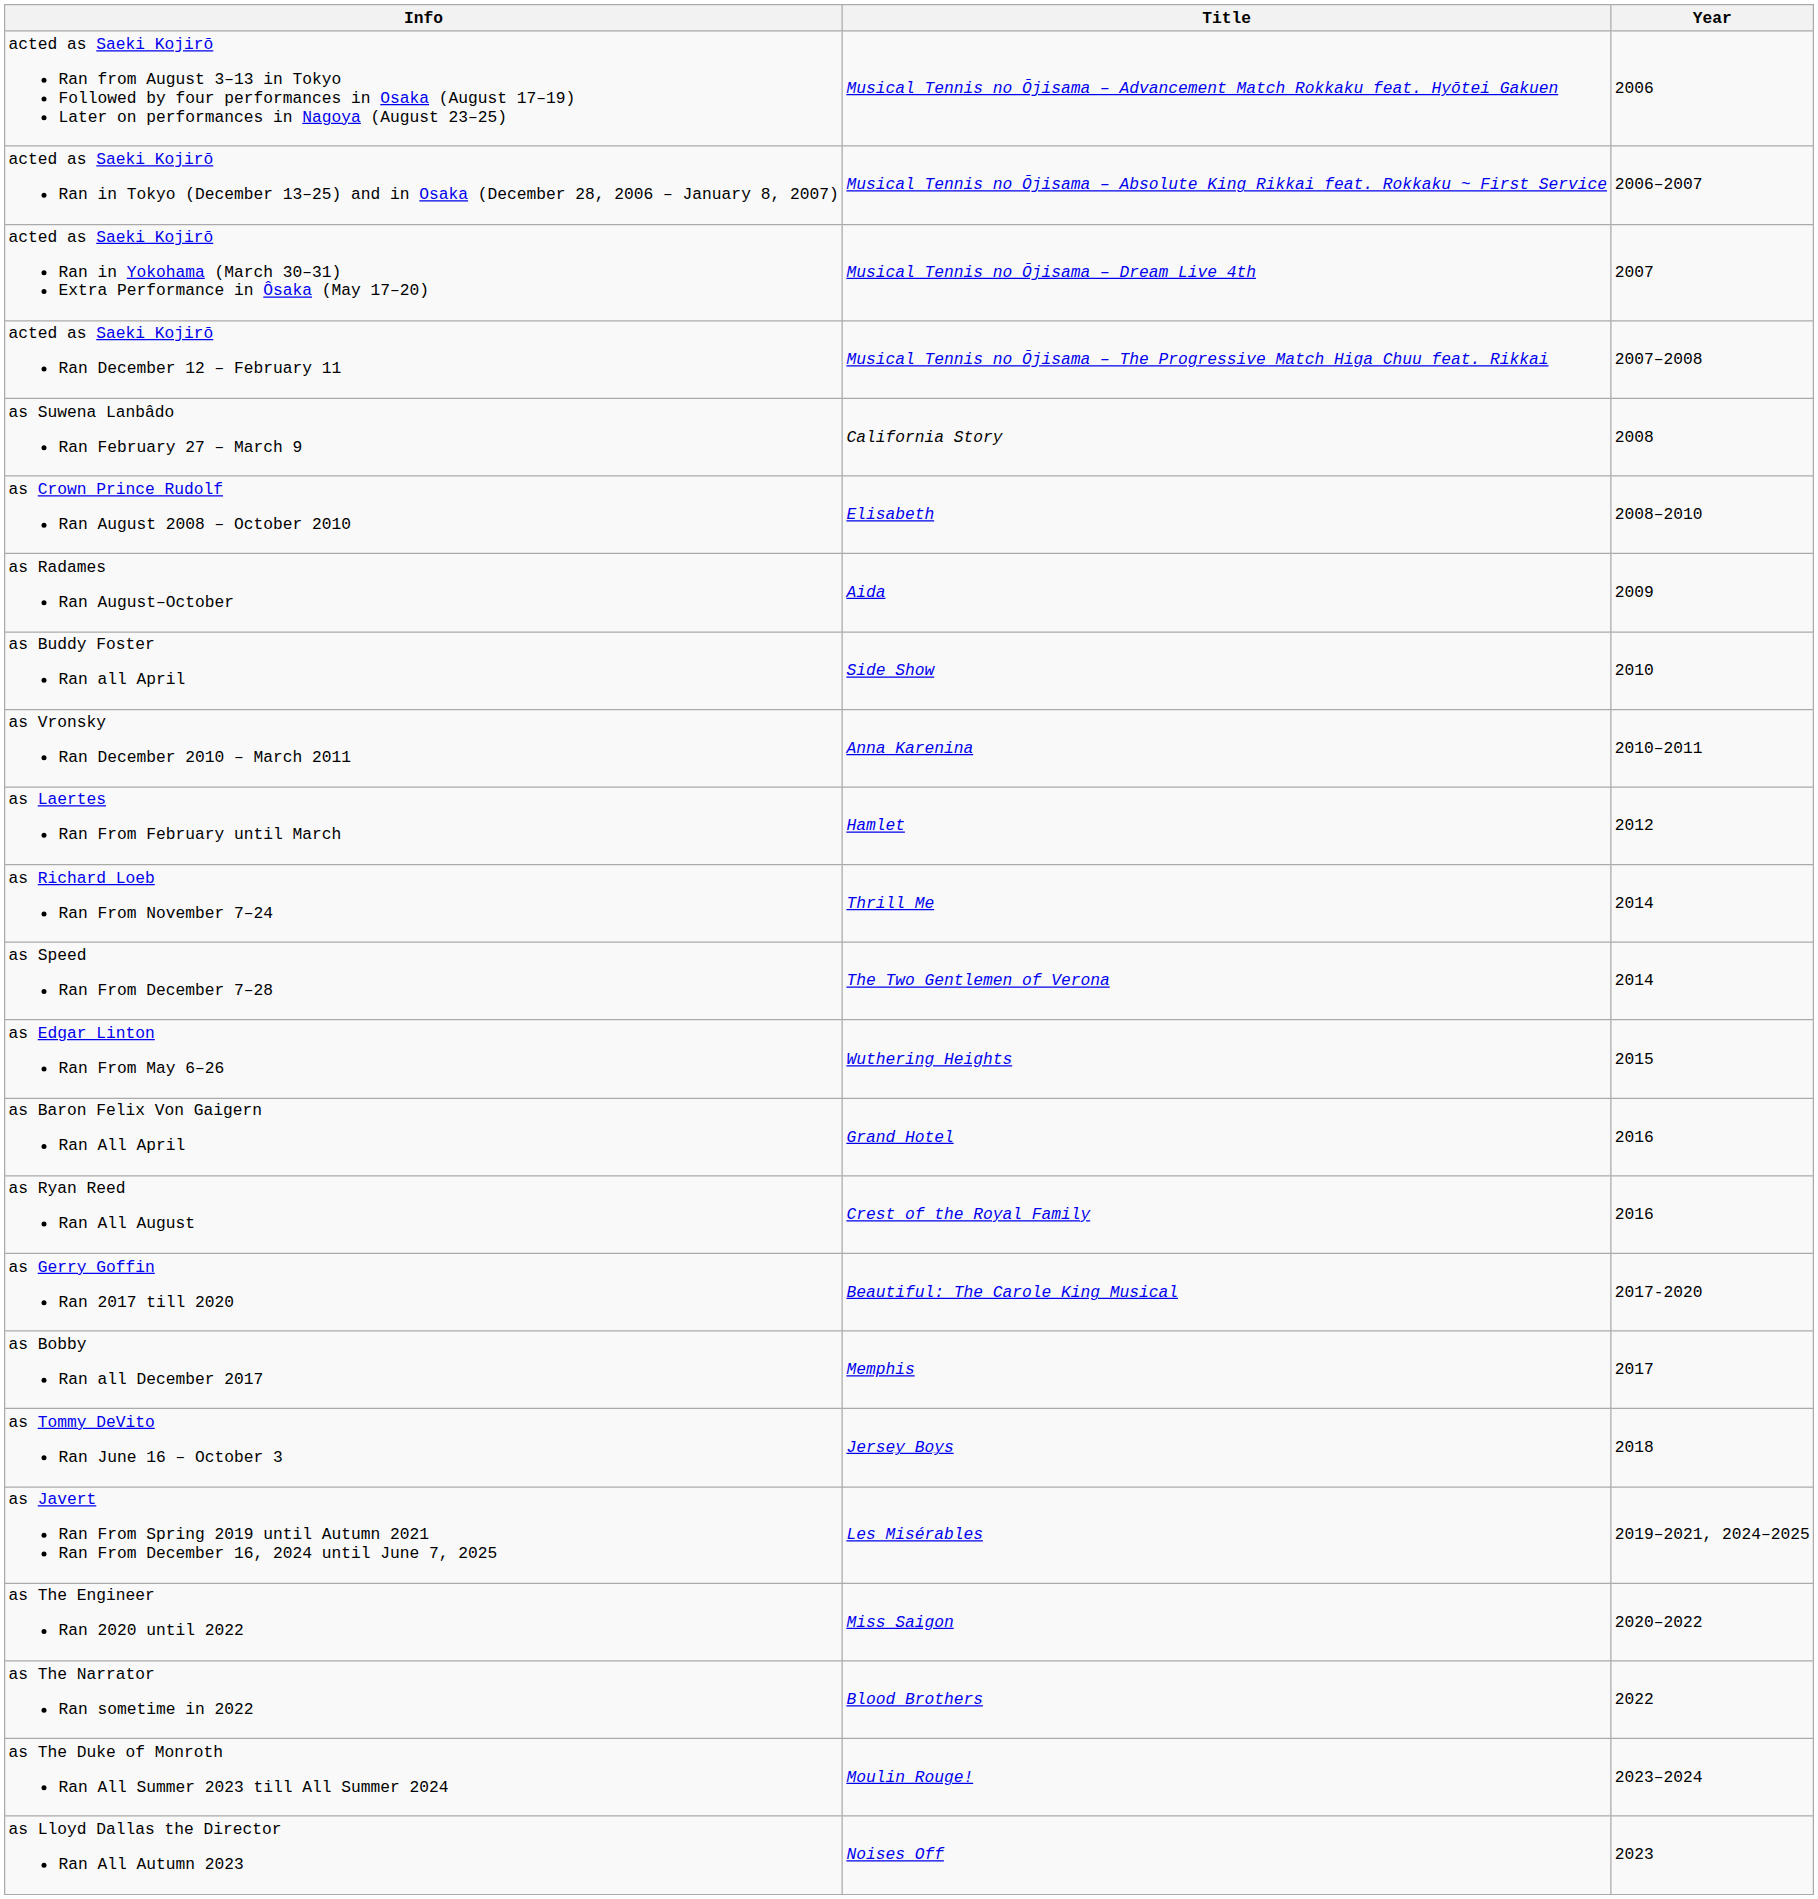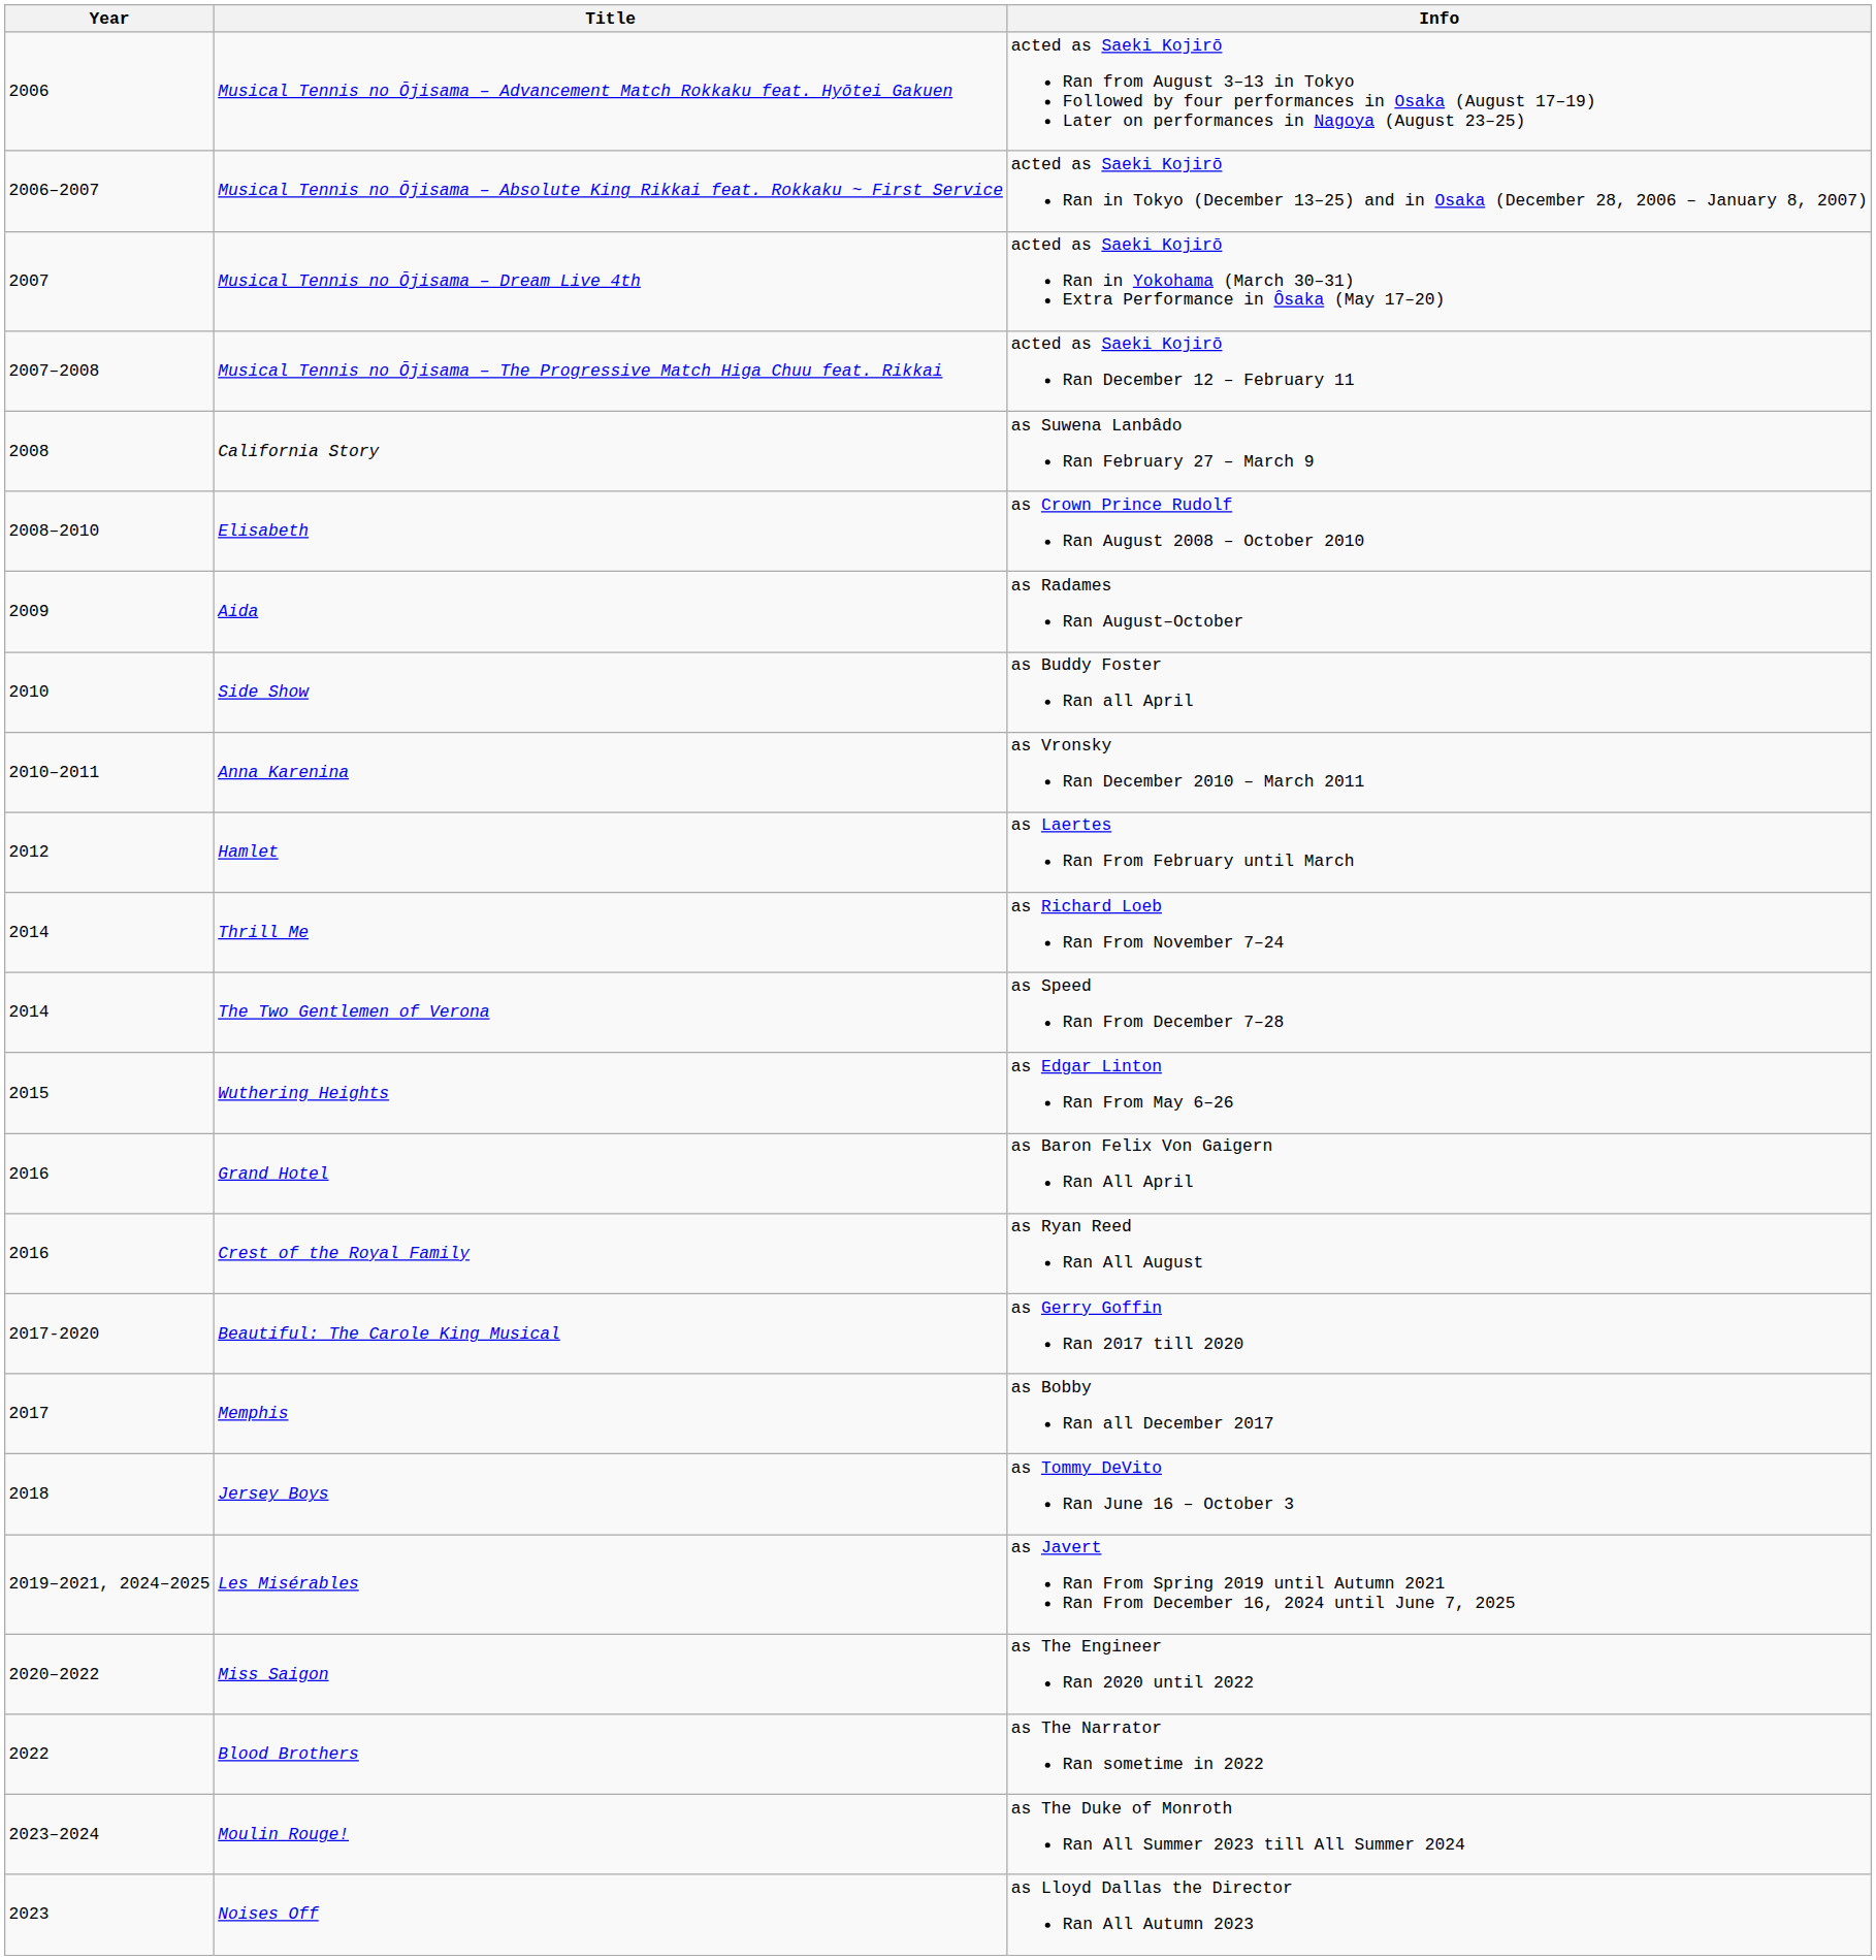columns swapped: Year <-> Info
